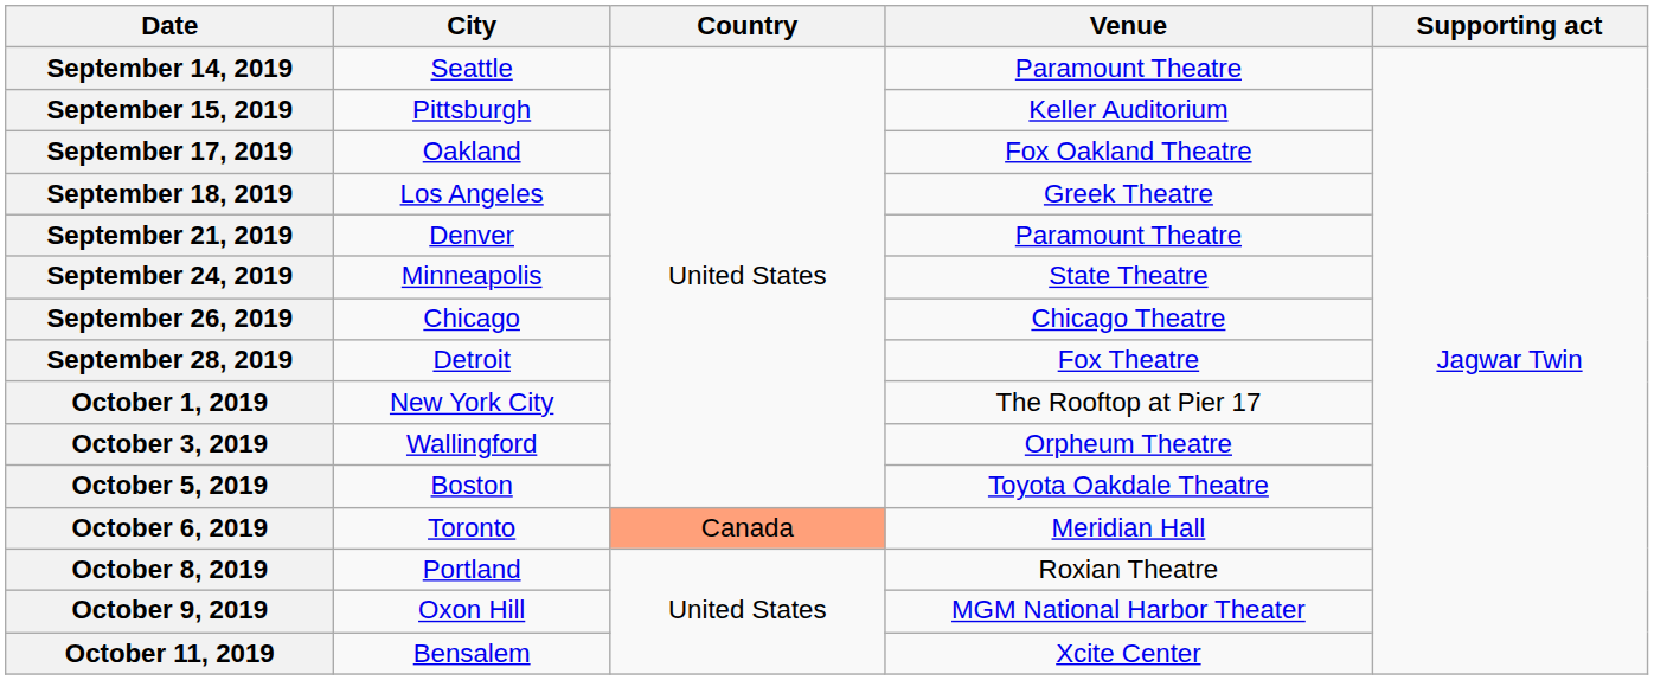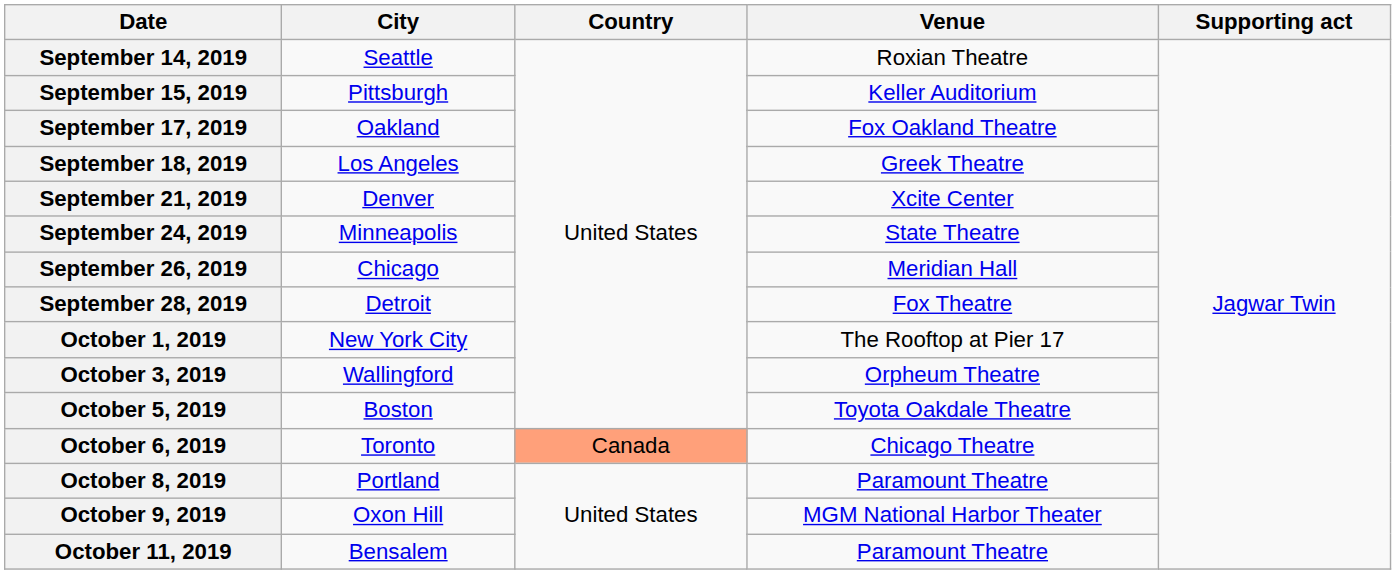September 14, 2019 | Venue: Paramount Theatre -> Roxian Theatre
September 21, 2019 | Venue: Paramount Theatre -> Xcite Center
September 26, 2019 | Venue: Chicago Theatre -> Meridian Hall
October 6, 2019 | Venue: Meridian Hall -> Chicago Theatre
October 8, 2019 | Venue: Roxian Theatre -> Paramount Theatre
October 11, 2019 | Venue: Xcite Center -> Paramount Theatre
